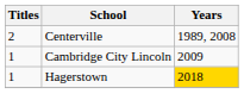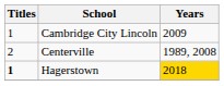rows swapped: Centerville <-> Cambridge City Lincoln
Hagerstown | Titles: normal -> bold
